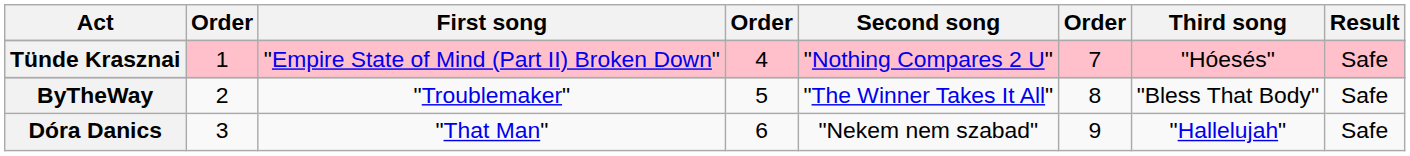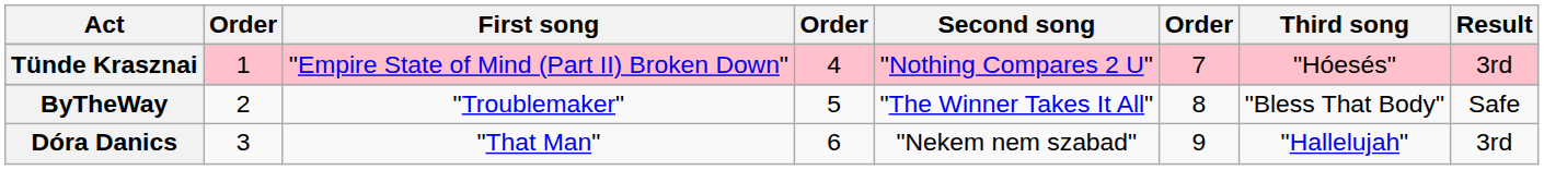Tünde Krasznai | Result: Safe -> 3rd
Dóra Danics | Result: Safe -> 3rd
